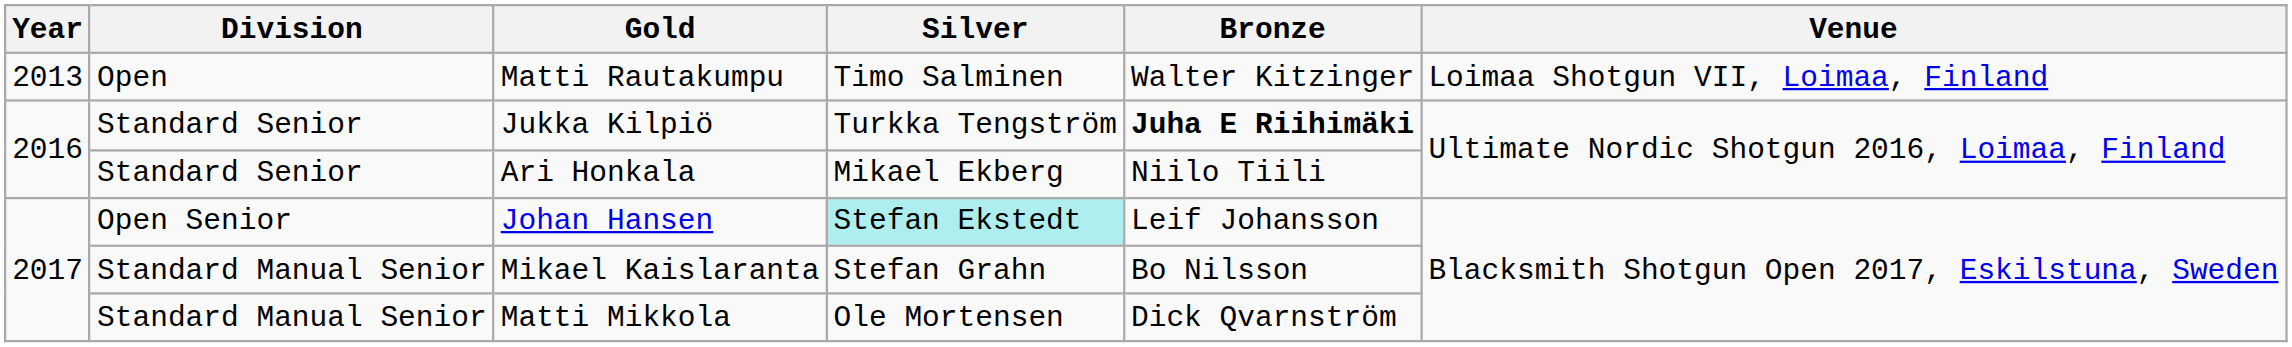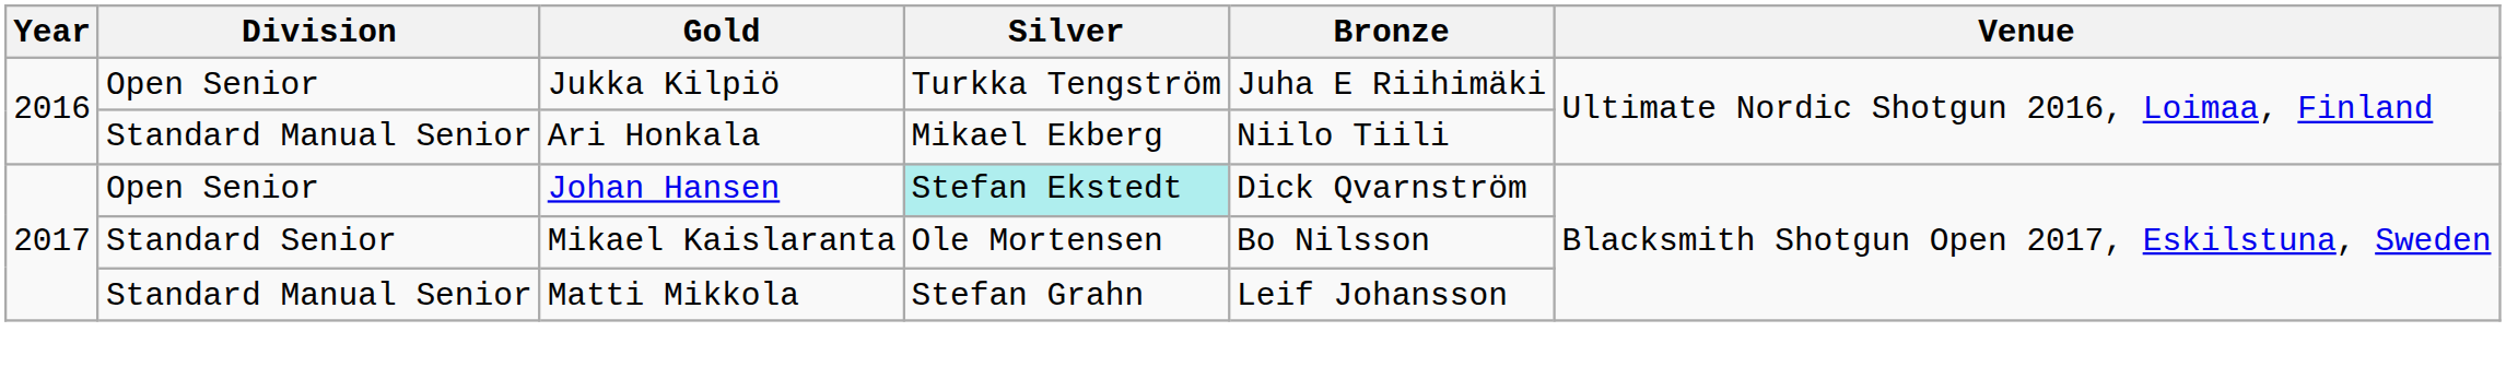- row: 2013 | Open | Matti Rautakumpu | Timo Salminen | Walter Kitzinger | Loimaa Shotgun VII, Loimaa, Finland
Jukka Kilpiö | Division: Standard Senior -> Open Senior
Jukka Kilpiö | Bronze: bold -> normal
Ari Honkala | Division: Standard Senior -> Standard Manual Senior
Johan Hansen | Bronze: Leif Johansson -> Dick Qvarnström
Mikael Kaislaranta | Division: Standard Manual Senior -> Standard Senior
Mikael Kaislaranta | Silver: Stefan Grahn -> Ole Mortensen
Matti Mikkola | Silver: Ole Mortensen -> Stefan Grahn
Matti Mikkola | Bronze: Dick Qvarnström -> Leif Johansson
